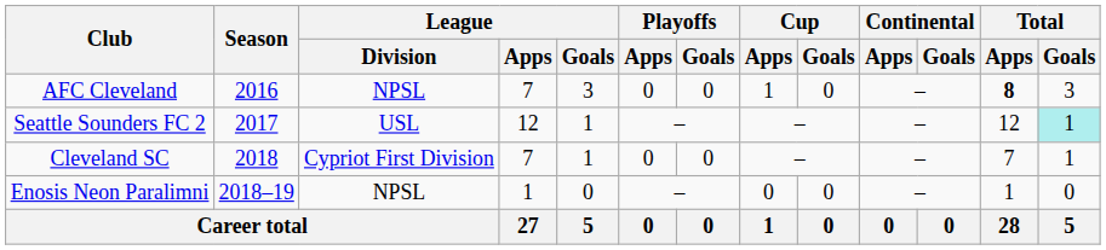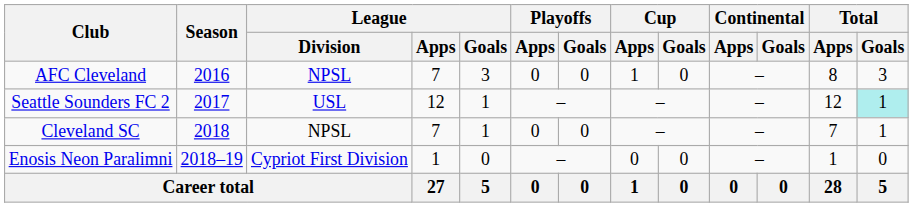AFC Cleveland | Total / Apps: bold -> normal
Cleveland SC | League / Division: Cypriot First Division -> NPSL
Enosis Neon Paralimni | League / Division: NPSL -> Cypriot First Division
